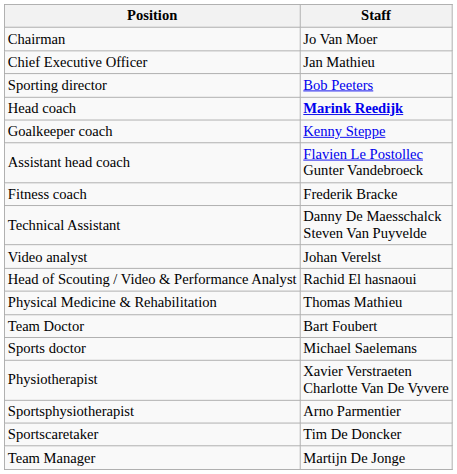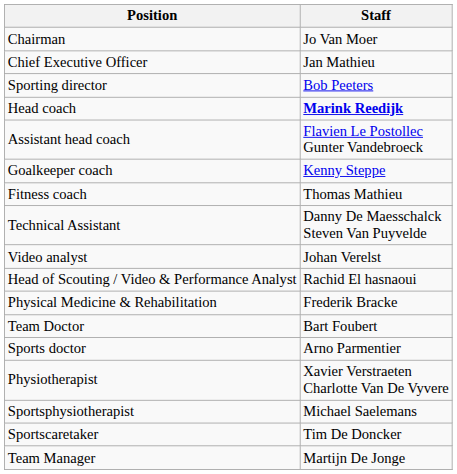rows swapped: Assistant head coach <-> Goalkeeper coach
Fitness coach | Staff: Frederik Bracke -> Thomas Mathieu
Physical Medicine & Rehabilitation | Staff: Thomas Mathieu -> Frederik Bracke
Sports doctor | Staff: Michael Saelemans -> Arno Parmentier
Sportsphysiotherapist | Staff: Arno Parmentier -> Michael Saelemans
